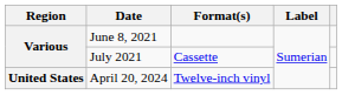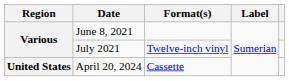July 2021 | Format(s): Cassette -> Twelve-inch vinyl
April 20, 2024 | Format(s): Twelve-inch vinyl -> Cassette
